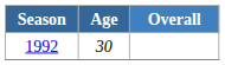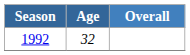1992 | Age: 30 -> 32
